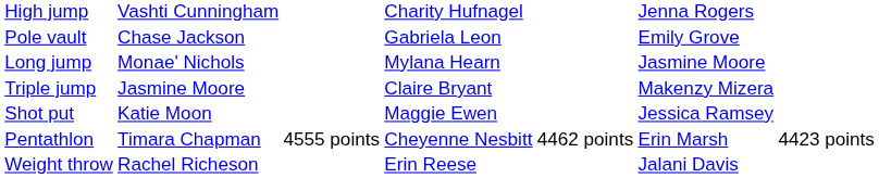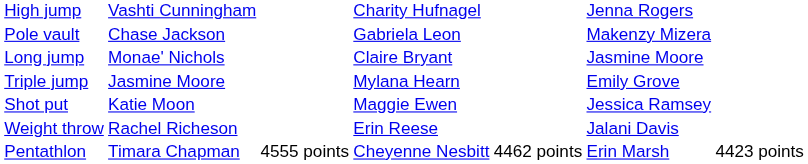Pole vault | column 6: Emily Grove -> Makenzy Mizera
Long jump | column 4: Mylana Hearn -> Claire Bryant
Triple jump | column 4: Claire Bryant -> Mylana Hearn
Triple jump | column 6: Makenzy Mizera -> Emily Grove
rows swapped: Weight throw <-> Pentathlon
